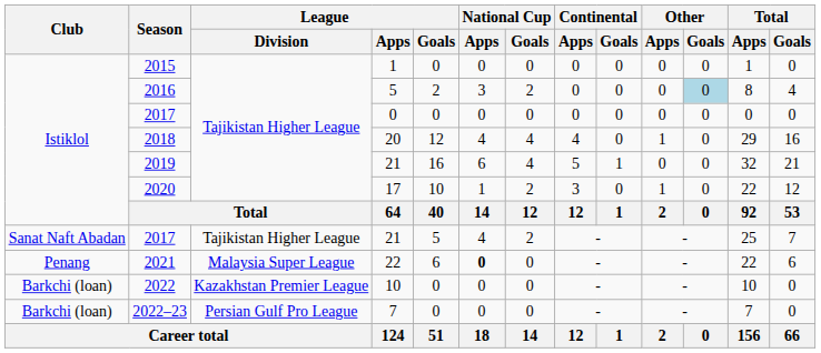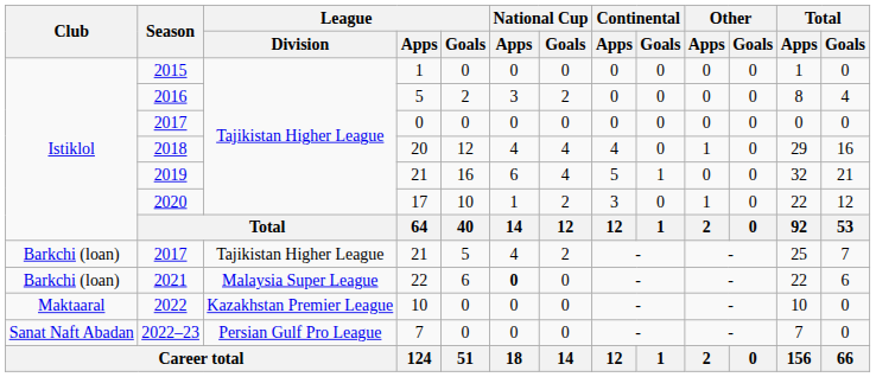2016 | Other / Goals: lightblue background -> no background
2017 / 21 | Club: Sanat Naft Abadan -> Barkchi (loan)
2021 | Club: Penang -> Barkchi (loan)
2022 | Club: Barkchi (loan) -> Maktaaral
2022–23 | Club: Barkchi (loan) -> Sanat Naft Abadan
